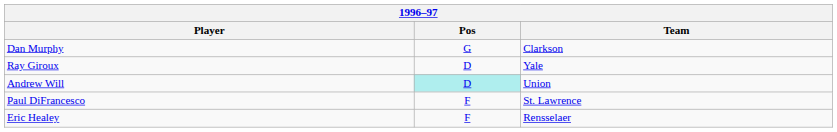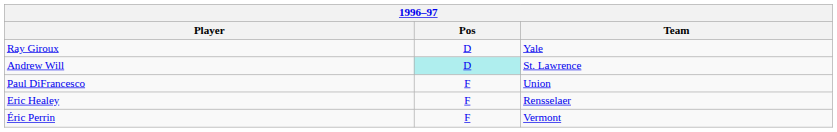- row: Dan Murphy | G | Clarkson
Andrew Will | Team: Union -> St. Lawrence
Paul DiFrancesco | Team: St. Lawrence -> Union
+ row: Éric Perrin | F | Vermont
